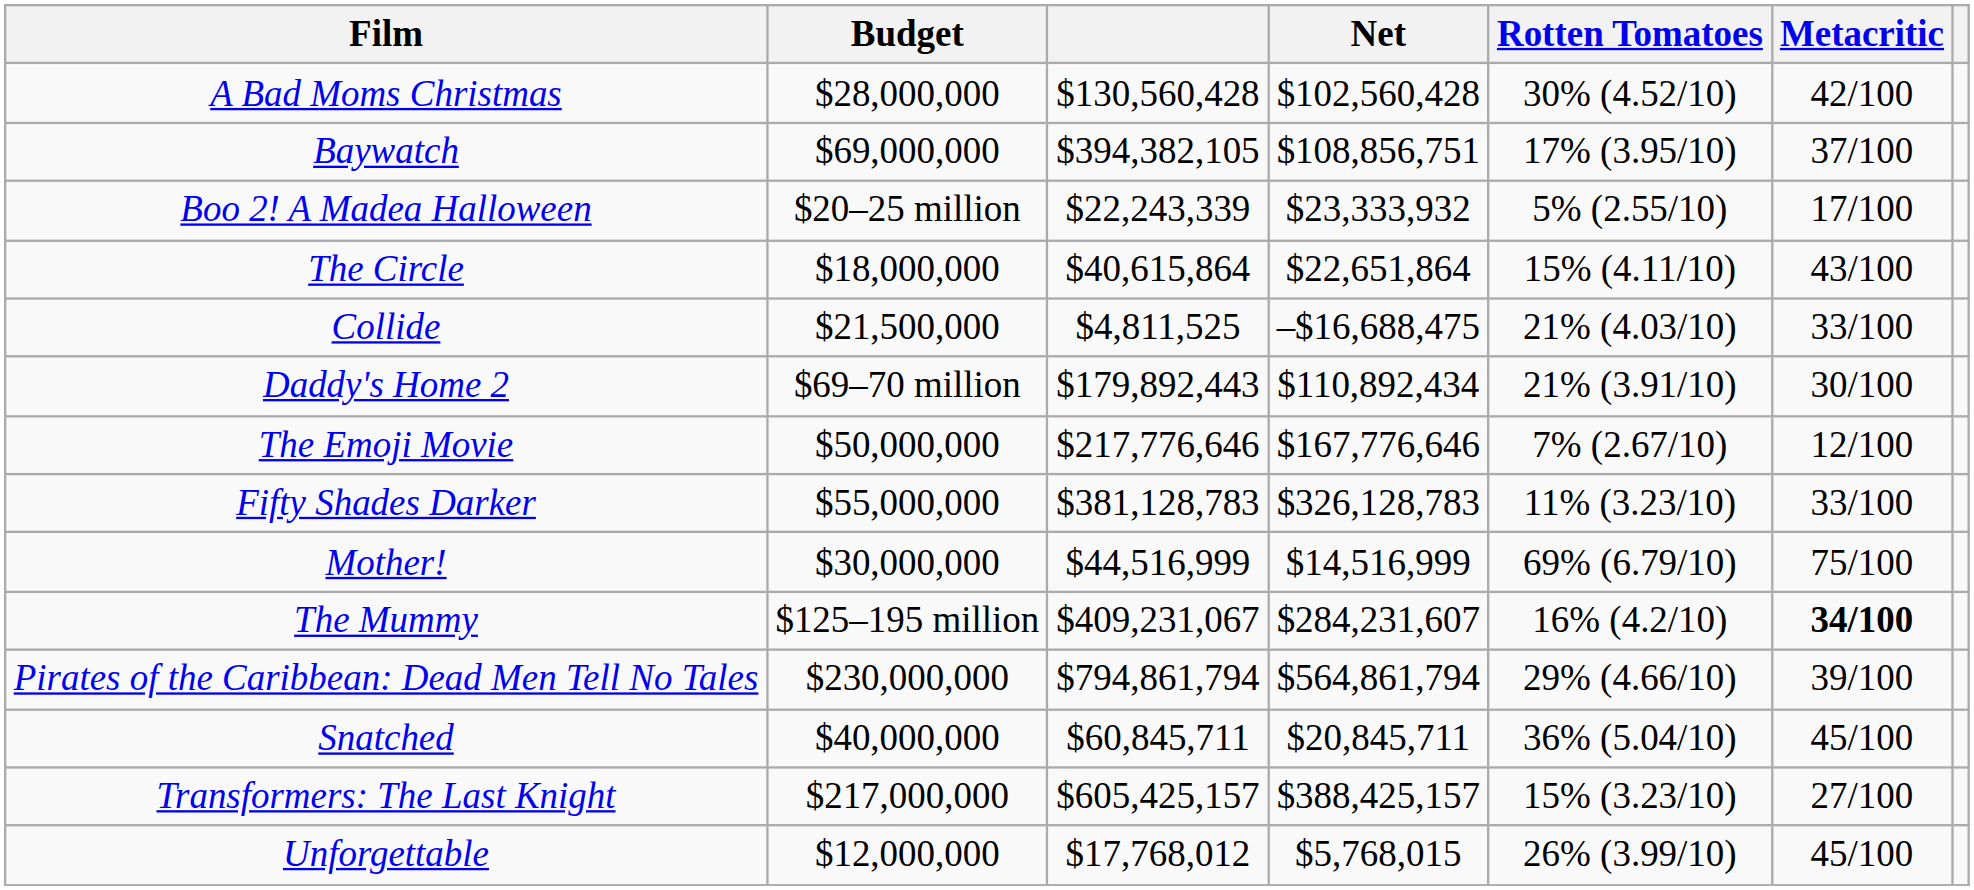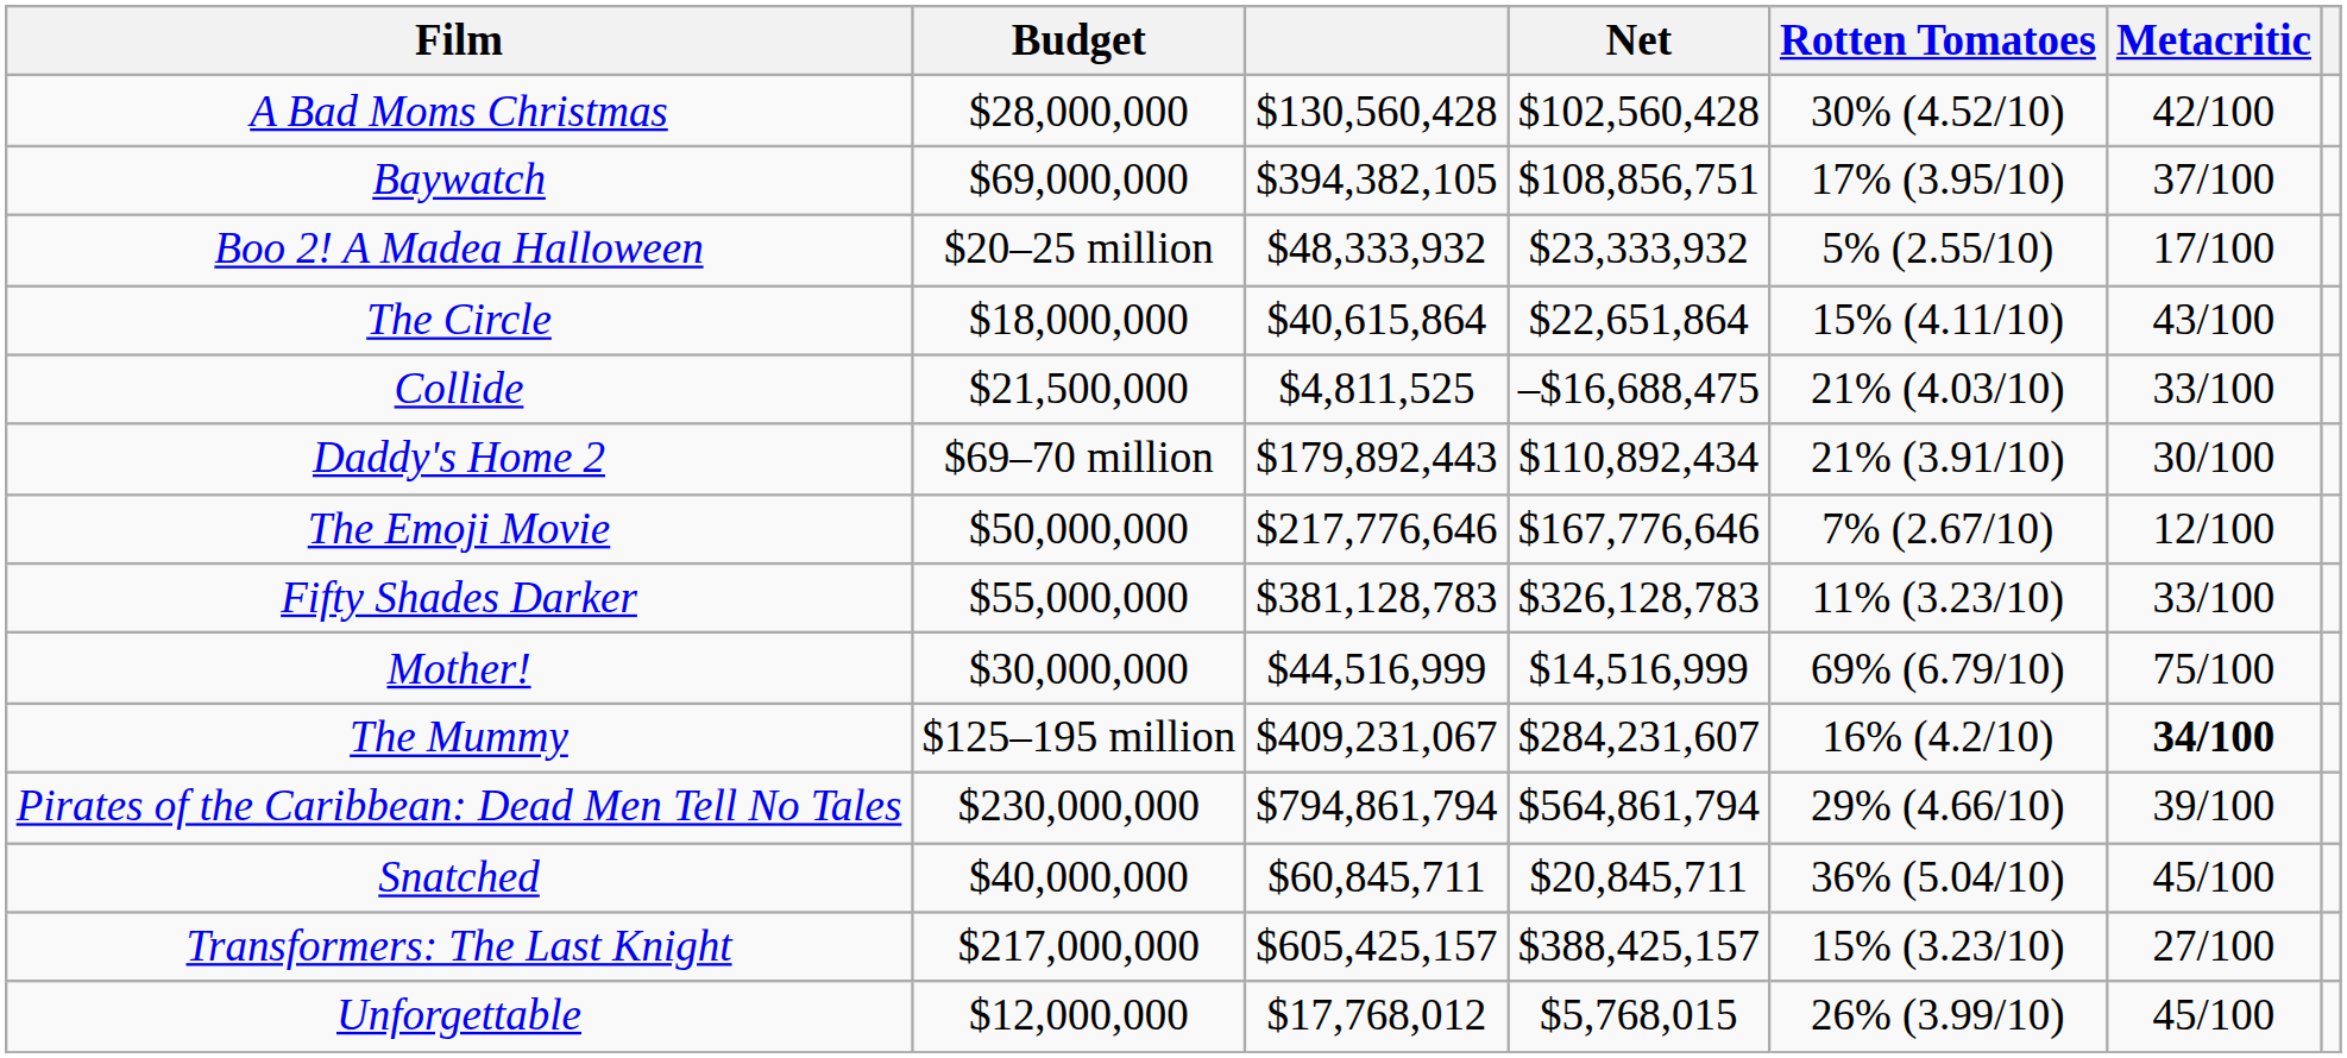Boo 2! A Madea Halloween | column 3: $22,243,339 -> $48,333,932
